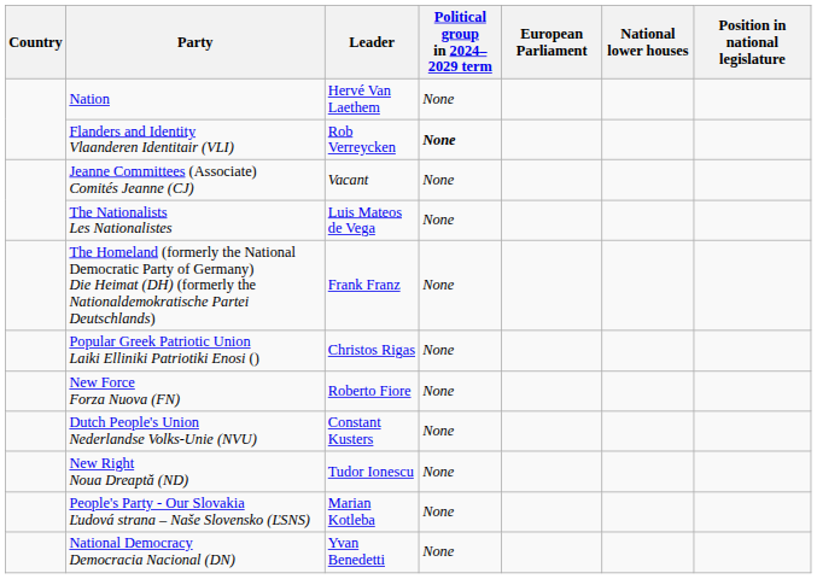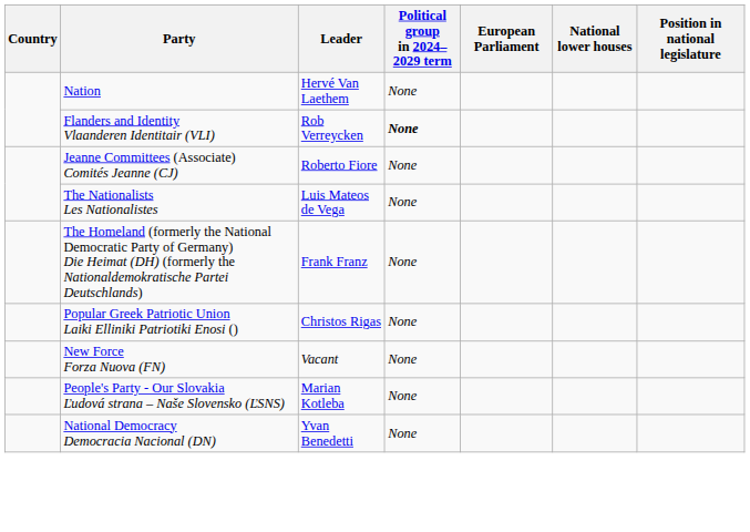Jeanne Committees (Associate) Comités Jeanne (CJ) | Leader: Vacant -> Roberto Fiore
New Force Forza Nuova (FN) | Leader: Roberto Fiore -> Vacant
- row: Dutch People's Union Nederlandse Volks-Unie (NVU) | Constant Kusters | None
- row: New Right Noua Dreaptă (ND) | Tudor Ionescu | None
